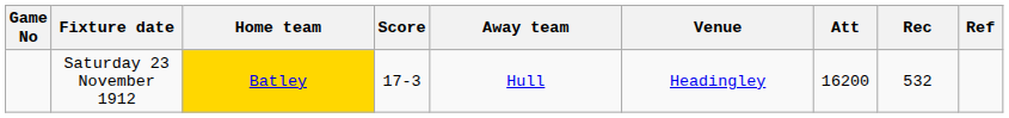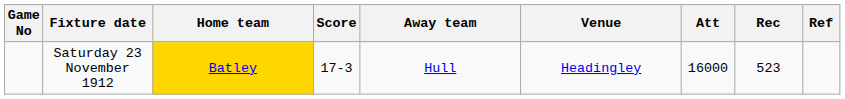Saturday 23 November 1912 | Att: 16200 -> 16000
Saturday 23 November 1912 | Rec: 532 -> 523
